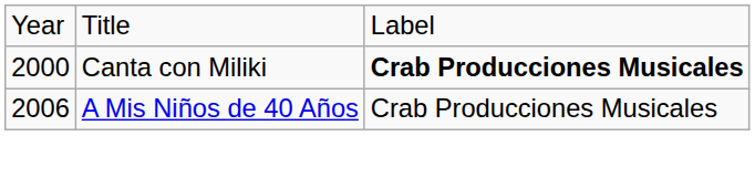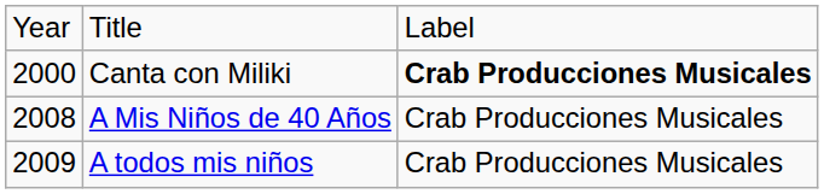A Mis Niños de 40 Años | column 1: 2006 -> 2008
+ row: 2009 | A todos mis niños | Crab Producciones Musicales
